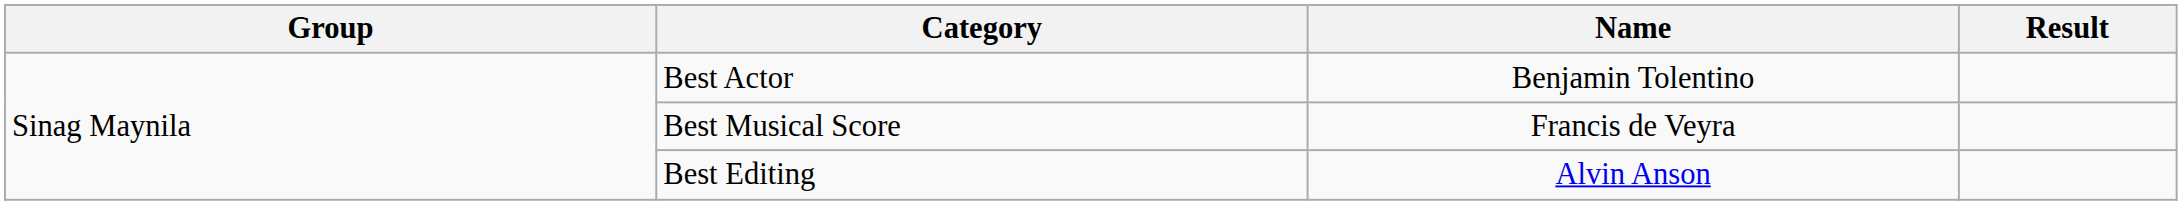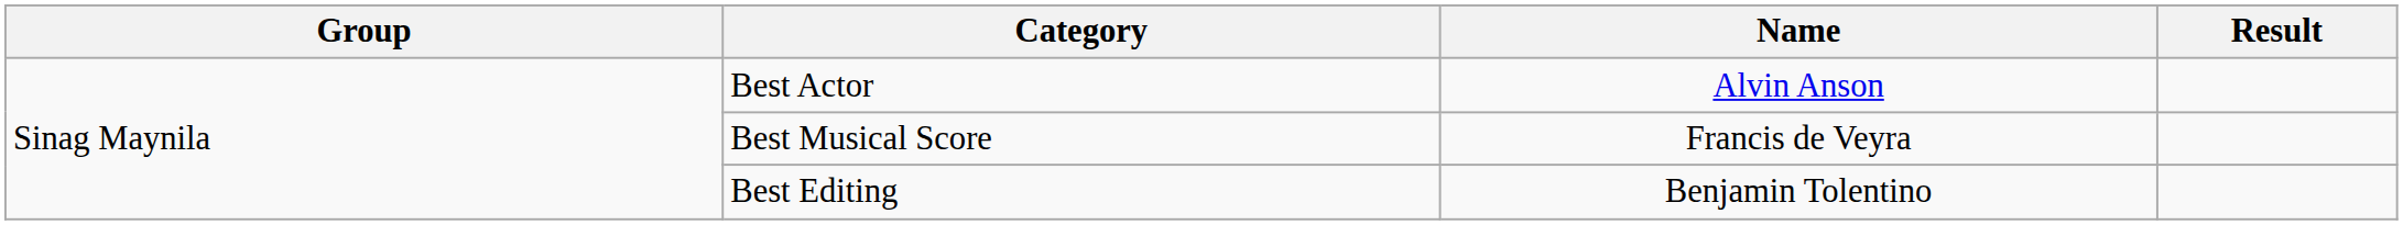Best Actor | Name: Benjamin Tolentino -> Alvin Anson
Best Editing | Name: Alvin Anson -> Benjamin Tolentino
